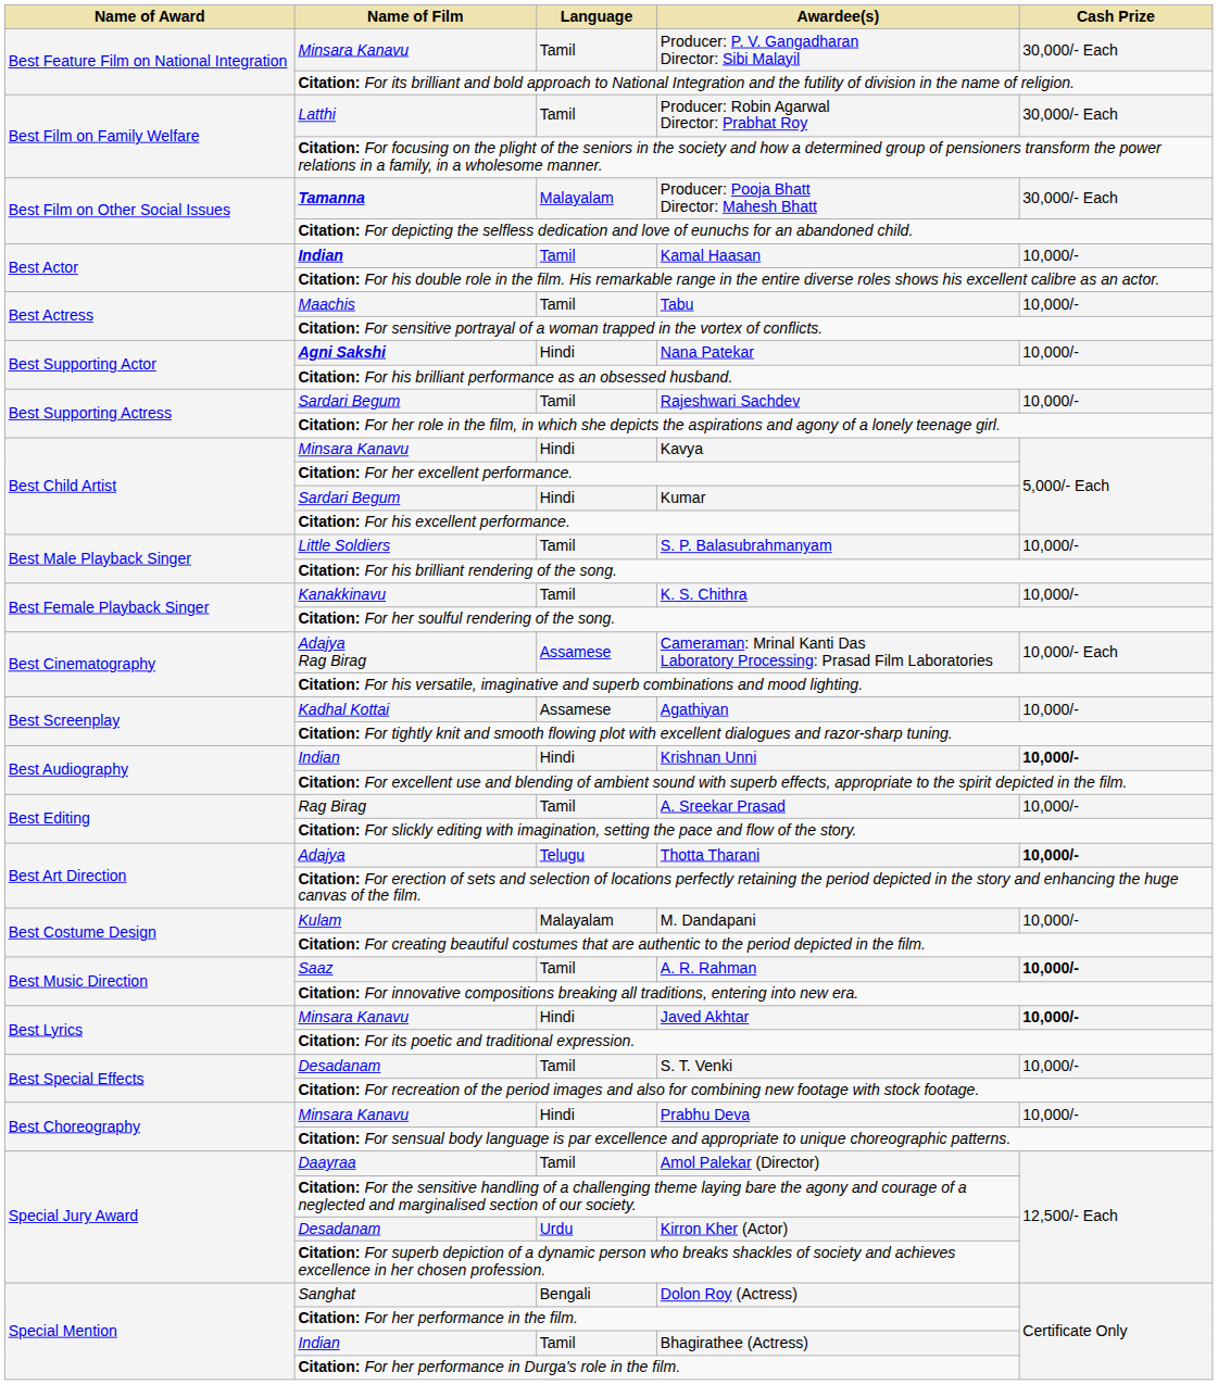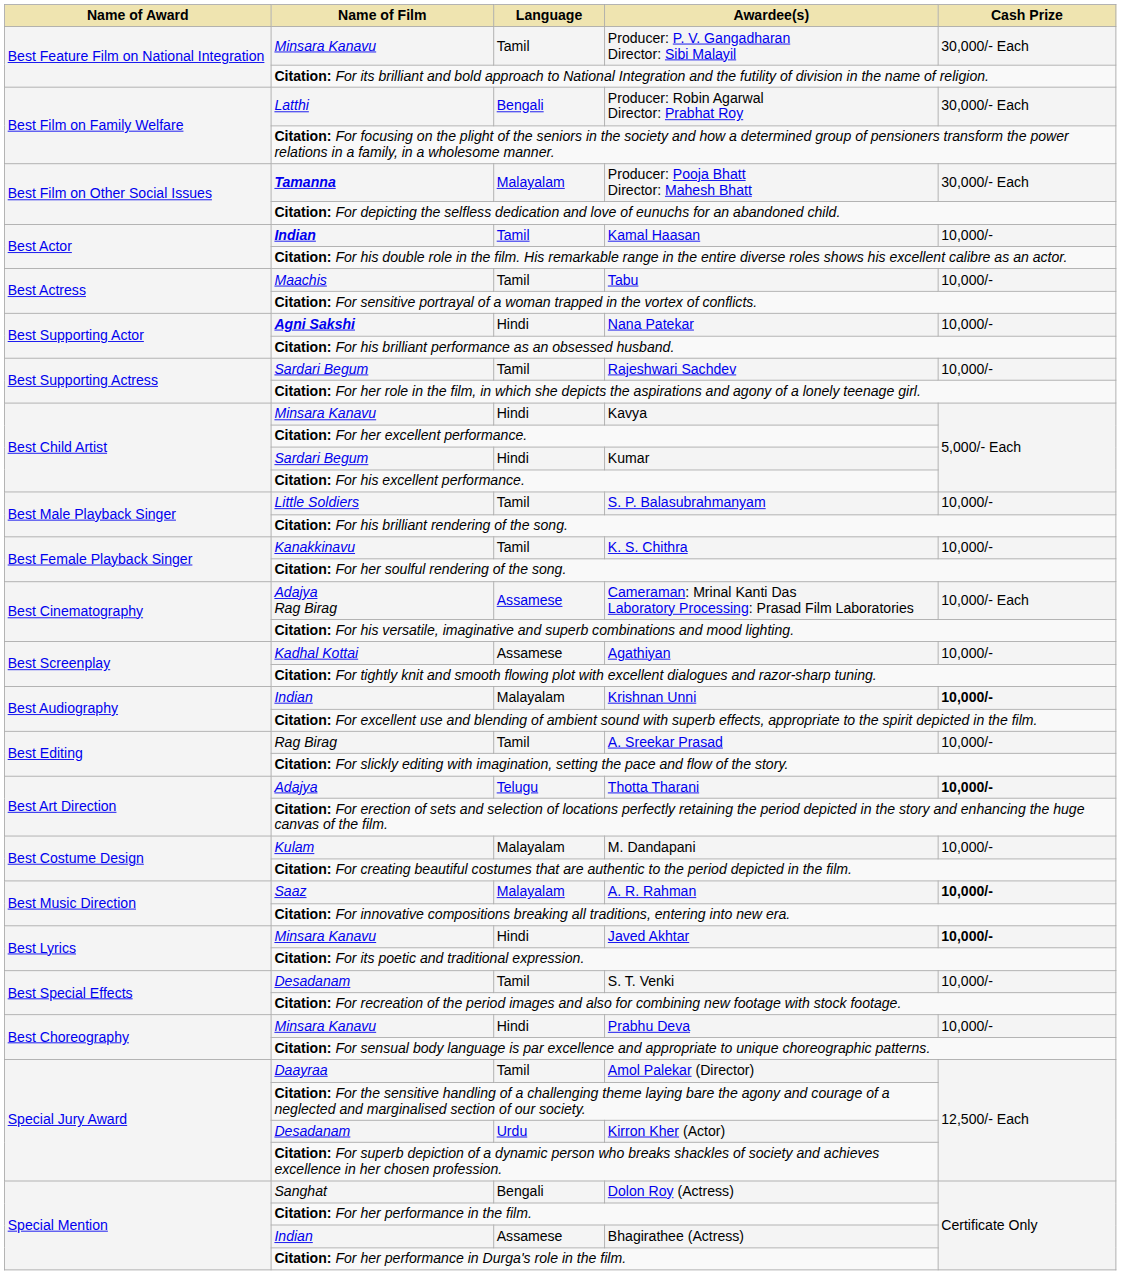Producer: Robin Agarwal Director: Prabhat Roy | Language: Tamil -> Bengali
Krishnan Unni | Language: Hindi -> Malayalam
A. R. Rahman | Language: Tamil -> Malayalam
Bhagirathee (Actress) | Language: Tamil -> Assamese
